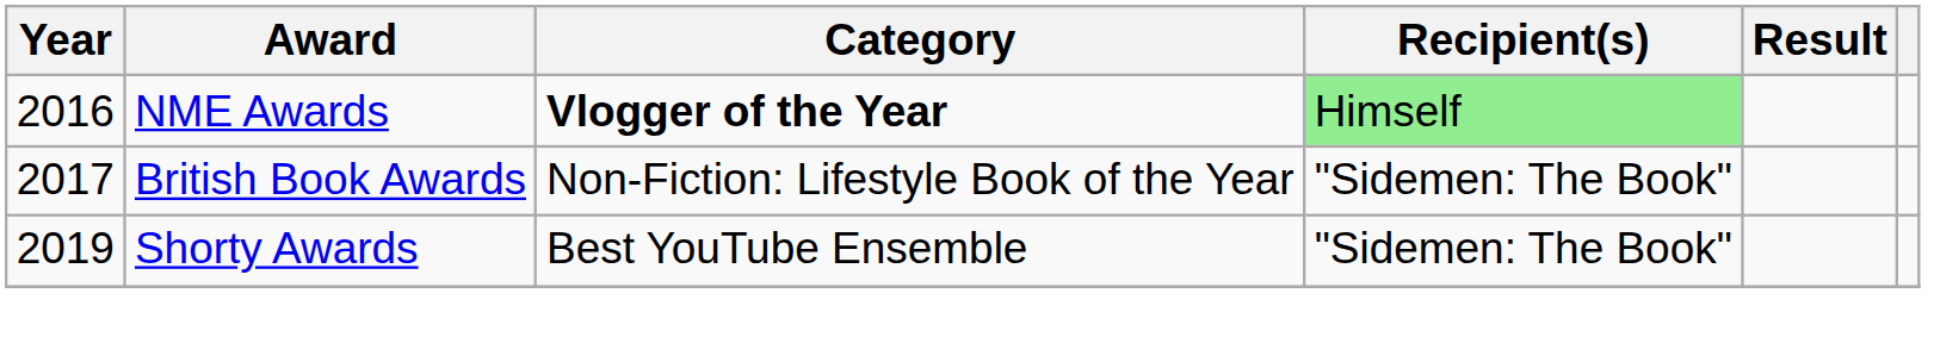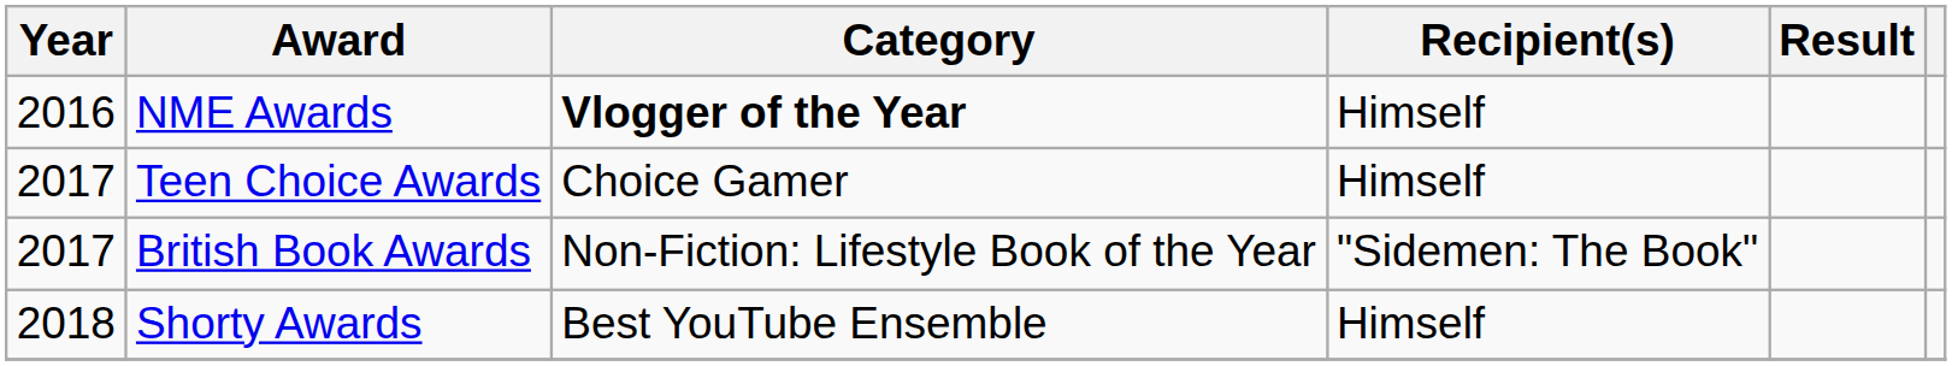NME Awards | Recipient(s): lightgreen background -> no background
+ row: 2017 | Teen Choice Awards | Choice Gamer | Himself
Shorty Awards | Year: 2019 -> 2018
Shorty Awards | Recipient(s): "Sidemen: The Book" -> Himself
